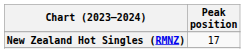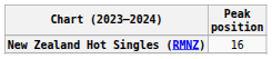New Zealand Hot Singles (RMNZ) | Peak position: 17 -> 16
